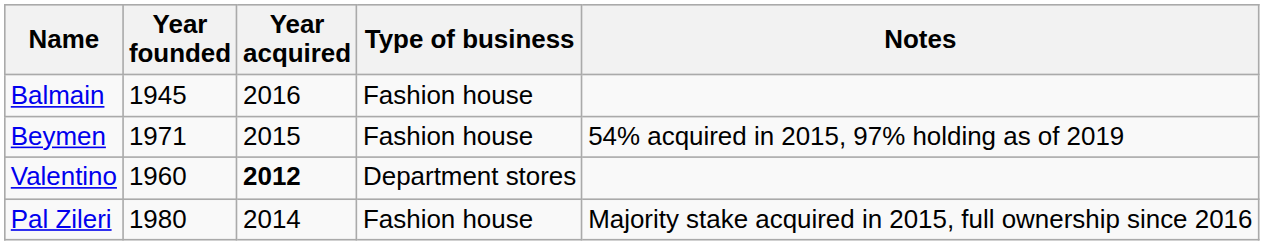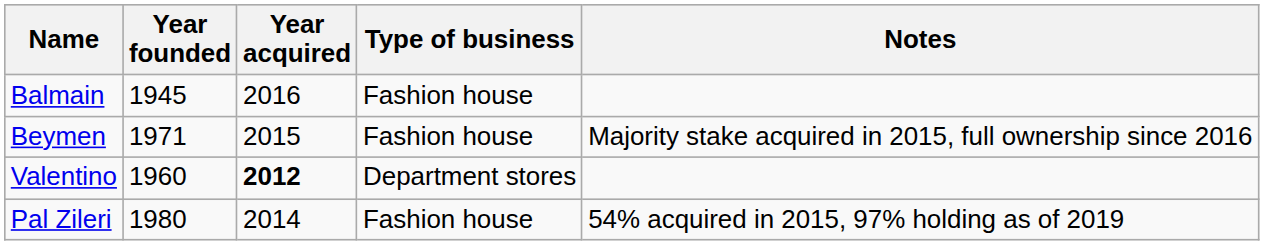Beymen | Notes: 54% acquired in 2015, 97% holding as of 2019 -> Majority stake acquired in 2015, full ownership since 2016
Pal Zileri | Notes: Majority stake acquired in 2015, full ownership since 2016 -> 54% acquired in 2015, 97% holding as of 2019
